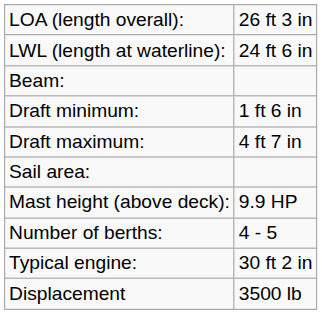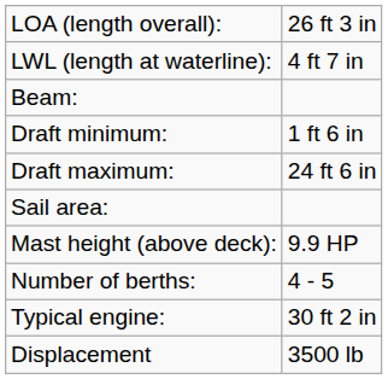LWL (length at waterline): | column 2: 24 ft 6 in -> 4 ft 7 in
Draft maximum: | column 2: 4 ft 7 in -> 24 ft 6 in
